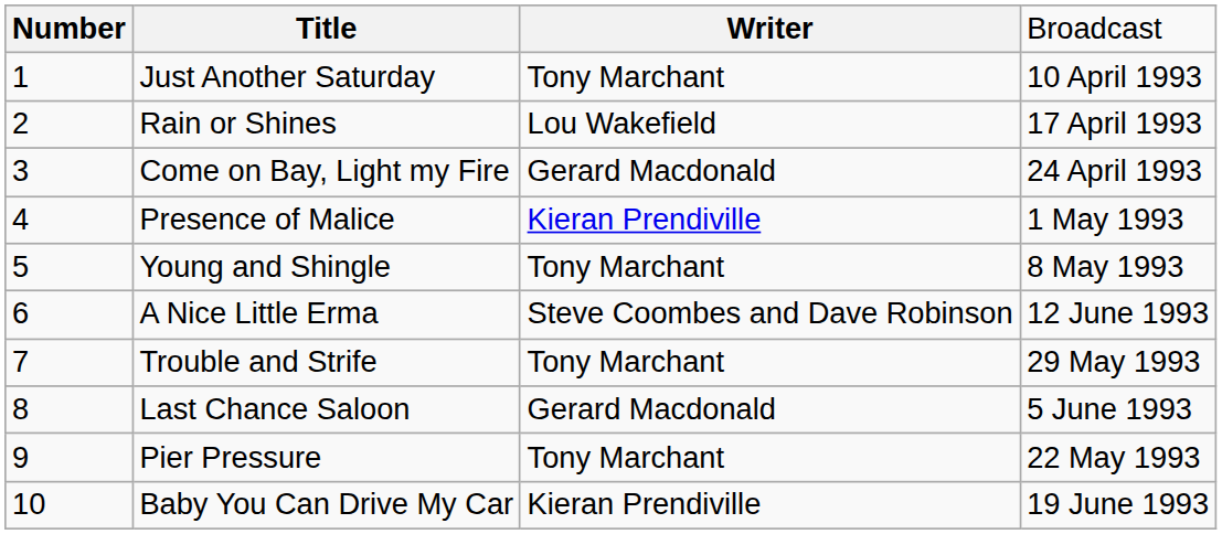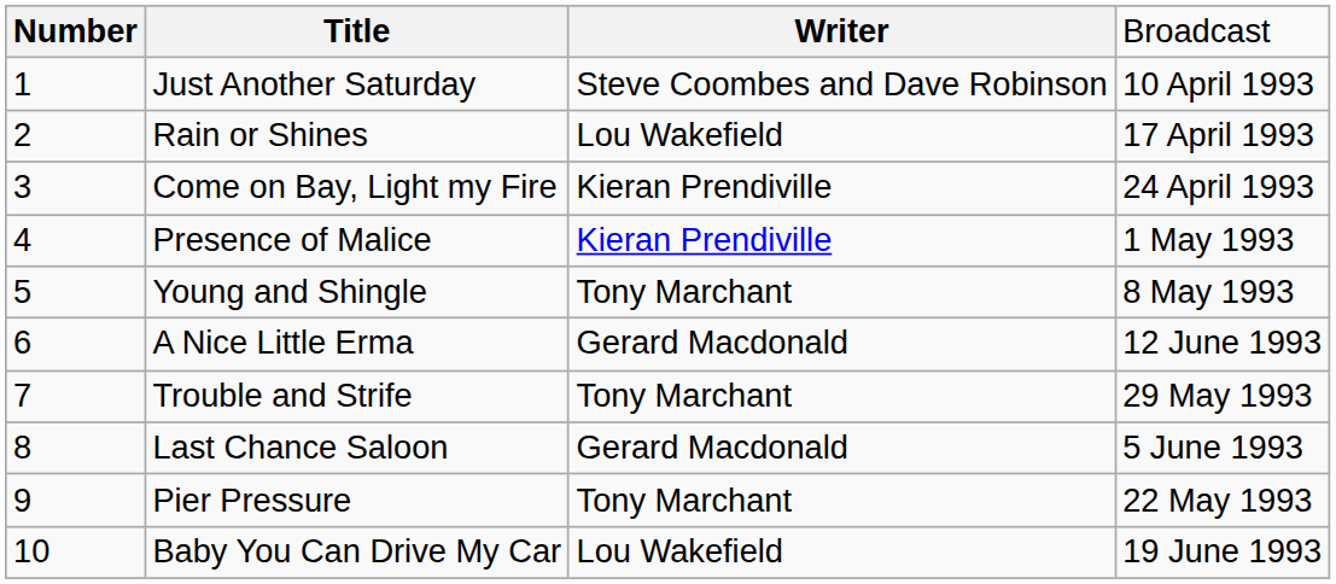Just Another Saturday | column 3: Tony Marchant -> Steve Coombes and Dave Robinson
Come on Bay, Light my Fire | column 3: Gerard Macdonald -> Kieran Prendiville
A Nice Little Erma | column 3: Steve Coombes and Dave Robinson -> Gerard Macdonald
Baby You Can Drive My Car | column 3: Kieran Prendiville -> Lou Wakefield
